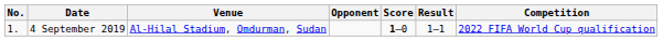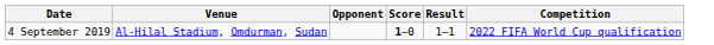- column: No. | 1.
